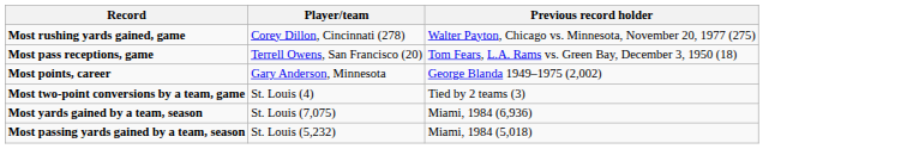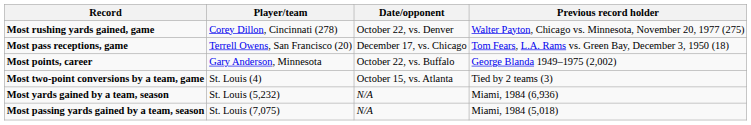+ column: Date/opponent | October 22, vs. Denver | December 17, vs. Chicago | October 22, vs. Buffalo | October 15, vs. Atlanta | N/A | N/A
Most yards gained by a team, season | Player/team: St. Louis (7,075) -> St. Louis (5,232)
Most passing yards gained by a team, season | Player/team: St. Louis (5,232) -> St. Louis (7,075)
